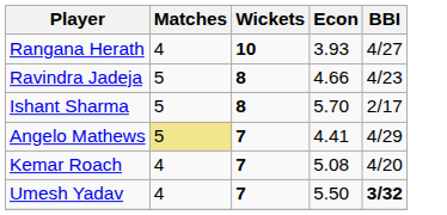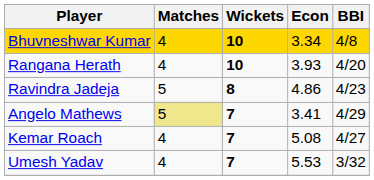+ row: Bhuvneshwar Kumar | 4 | 10 | 3.34 | 4/8
Rangana Herath | BBI: 4/27 -> 4/20
Ravindra Jadeja | Econ: 4.66 -> 4.86
- row: Ishant Sharma | 5 | 8 | 5.70 | 2/17
Angelo Mathews | Econ: 4.41 -> 3.41
Kemar Roach | BBI: 4/20 -> 4/27
Umesh Yadav | Econ: 5.50 -> 5.53
Umesh Yadav | BBI: bold -> normal
